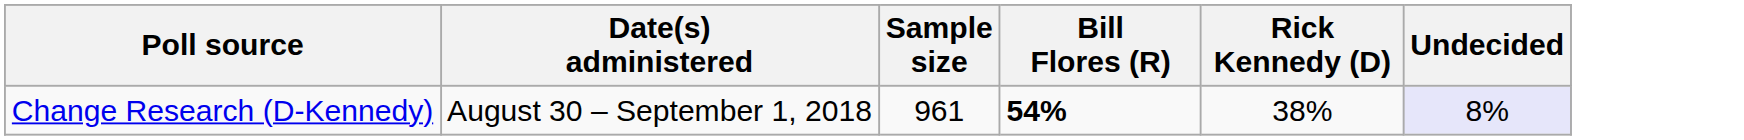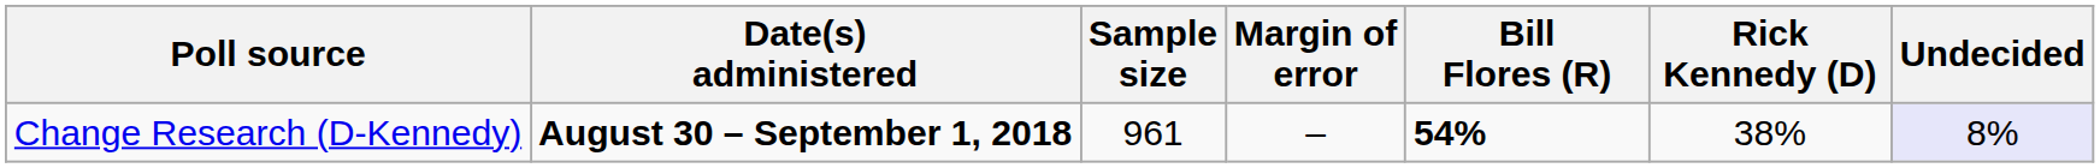+ column: Margin of error | –
Change Research (D-Kennedy) | Date(s) administered: normal -> bold
